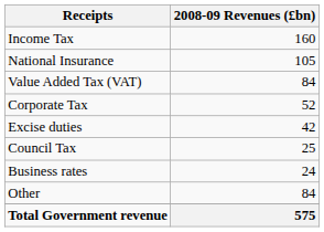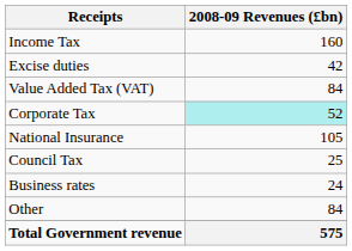rows swapped: National Insurance <-> Excise duties
Corporate Tax | 2008-09 Revenues (£bn): no background -> paleturquoise background
